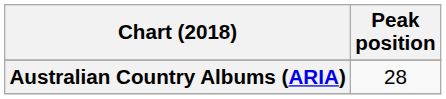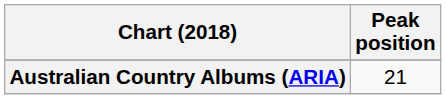Australian Country Albums (ARIA) | Peak position: 28 -> 21
